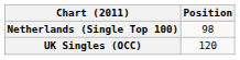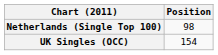UK Singles (OCC) | Position: 120 -> 154
